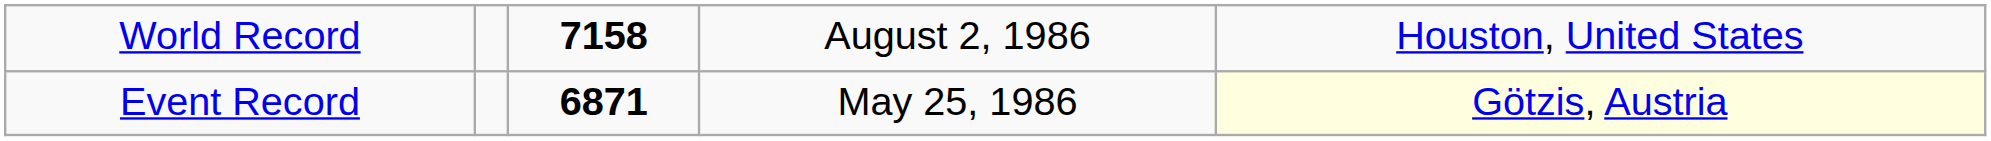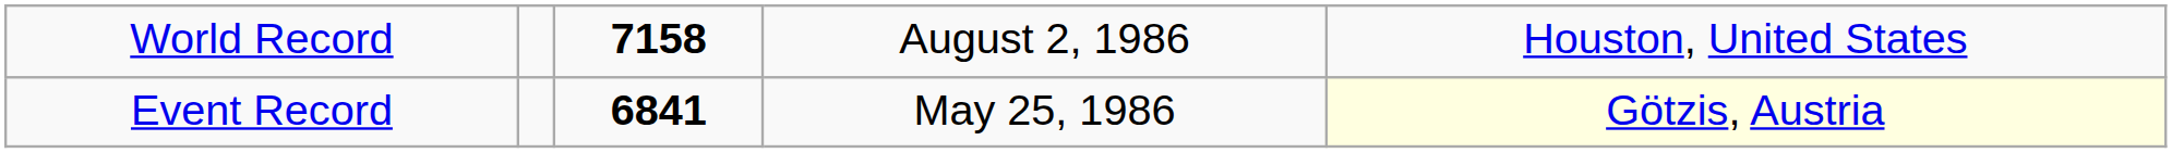Event Record | column 3: 6871 -> 6841
